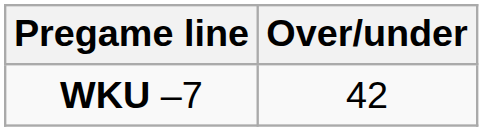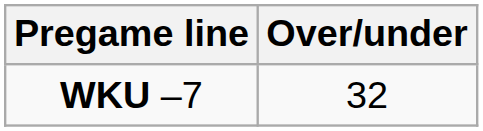WKU –7 | Over/under: 42 -> 32
